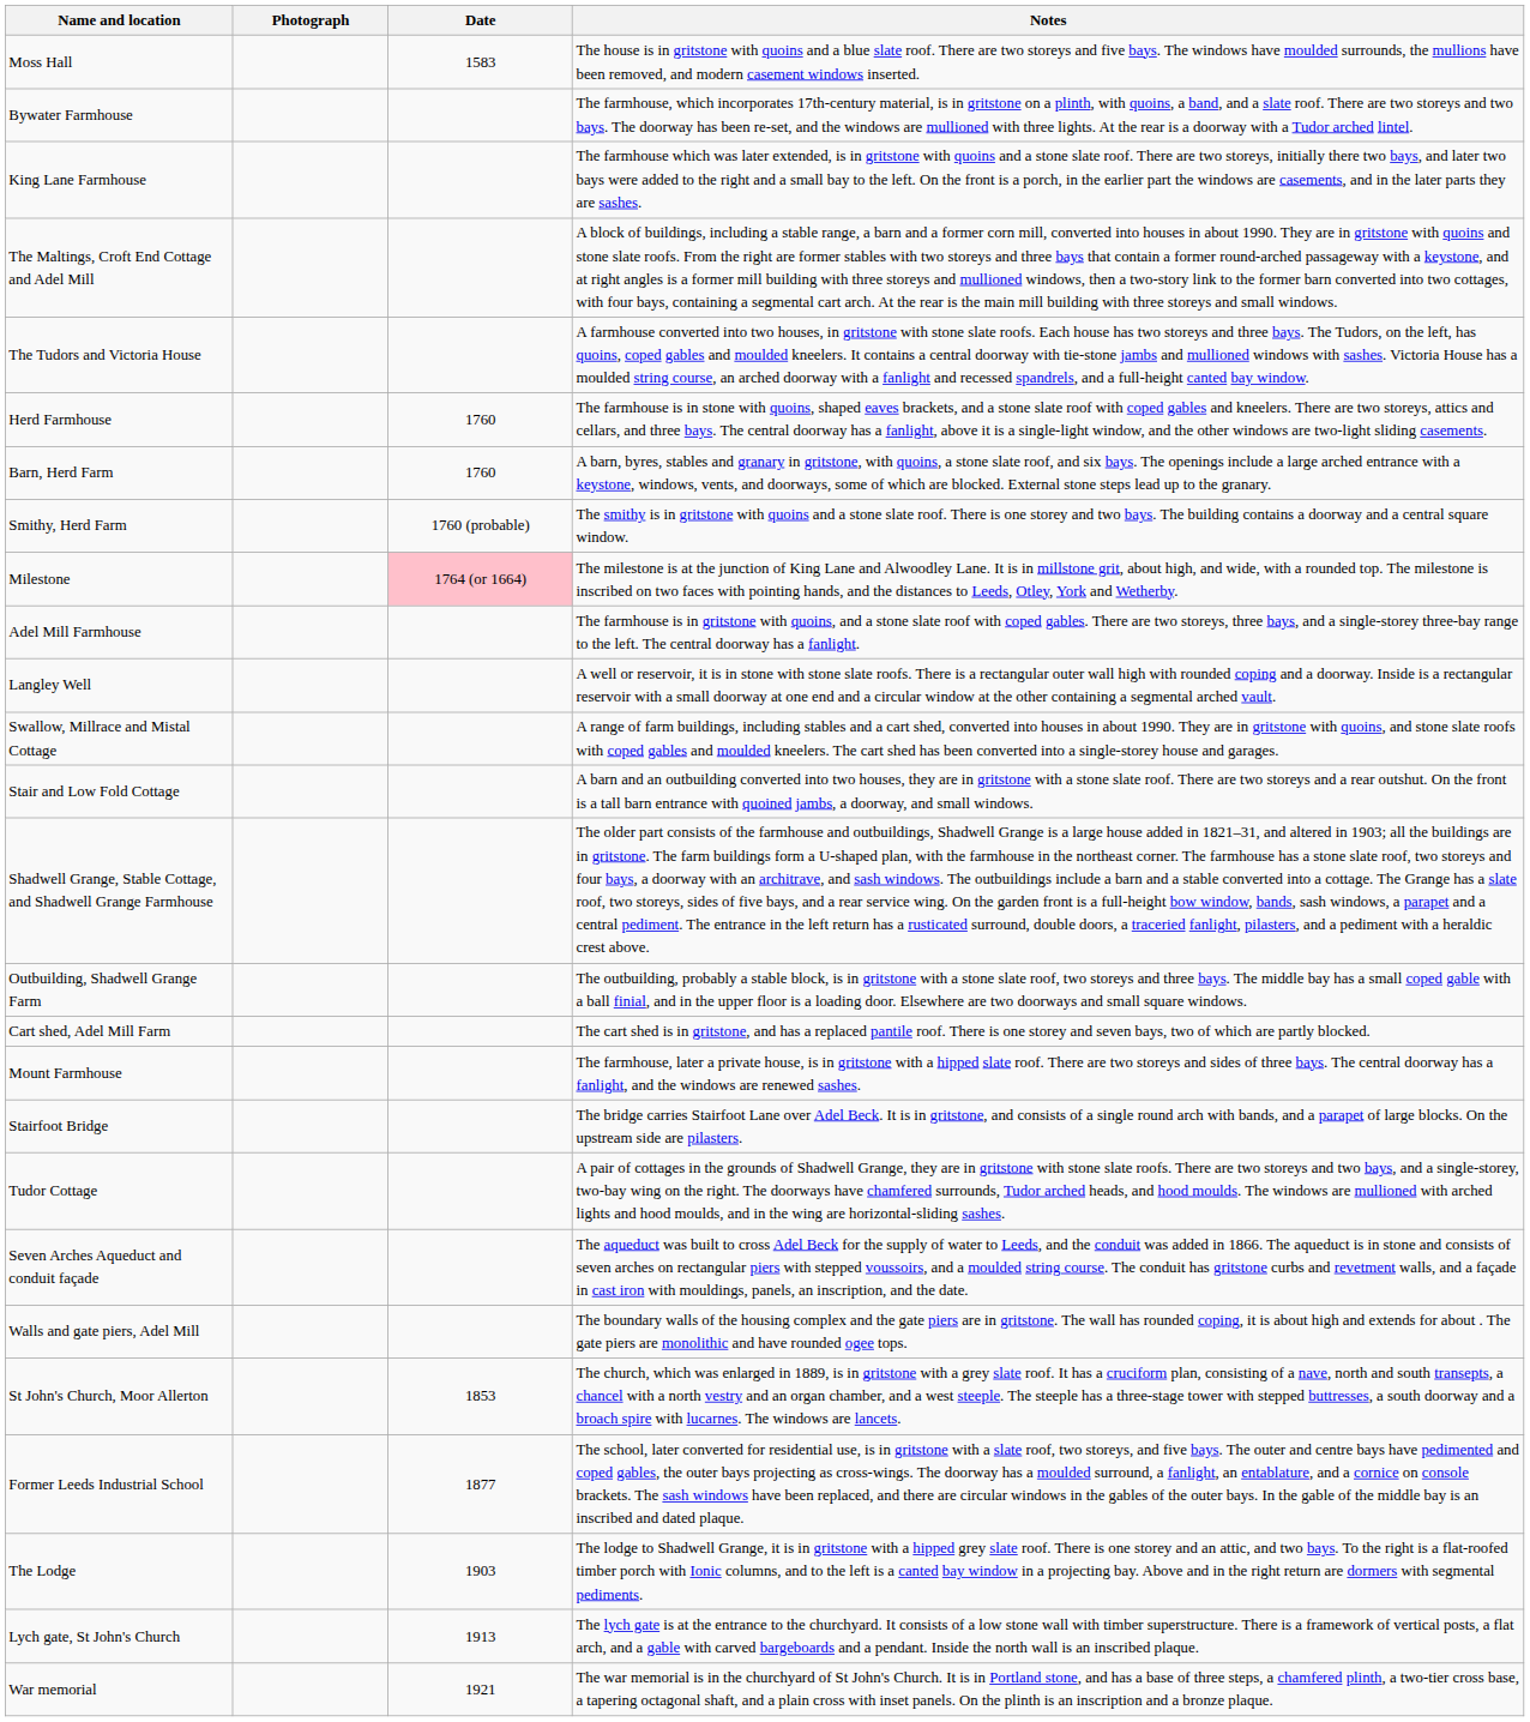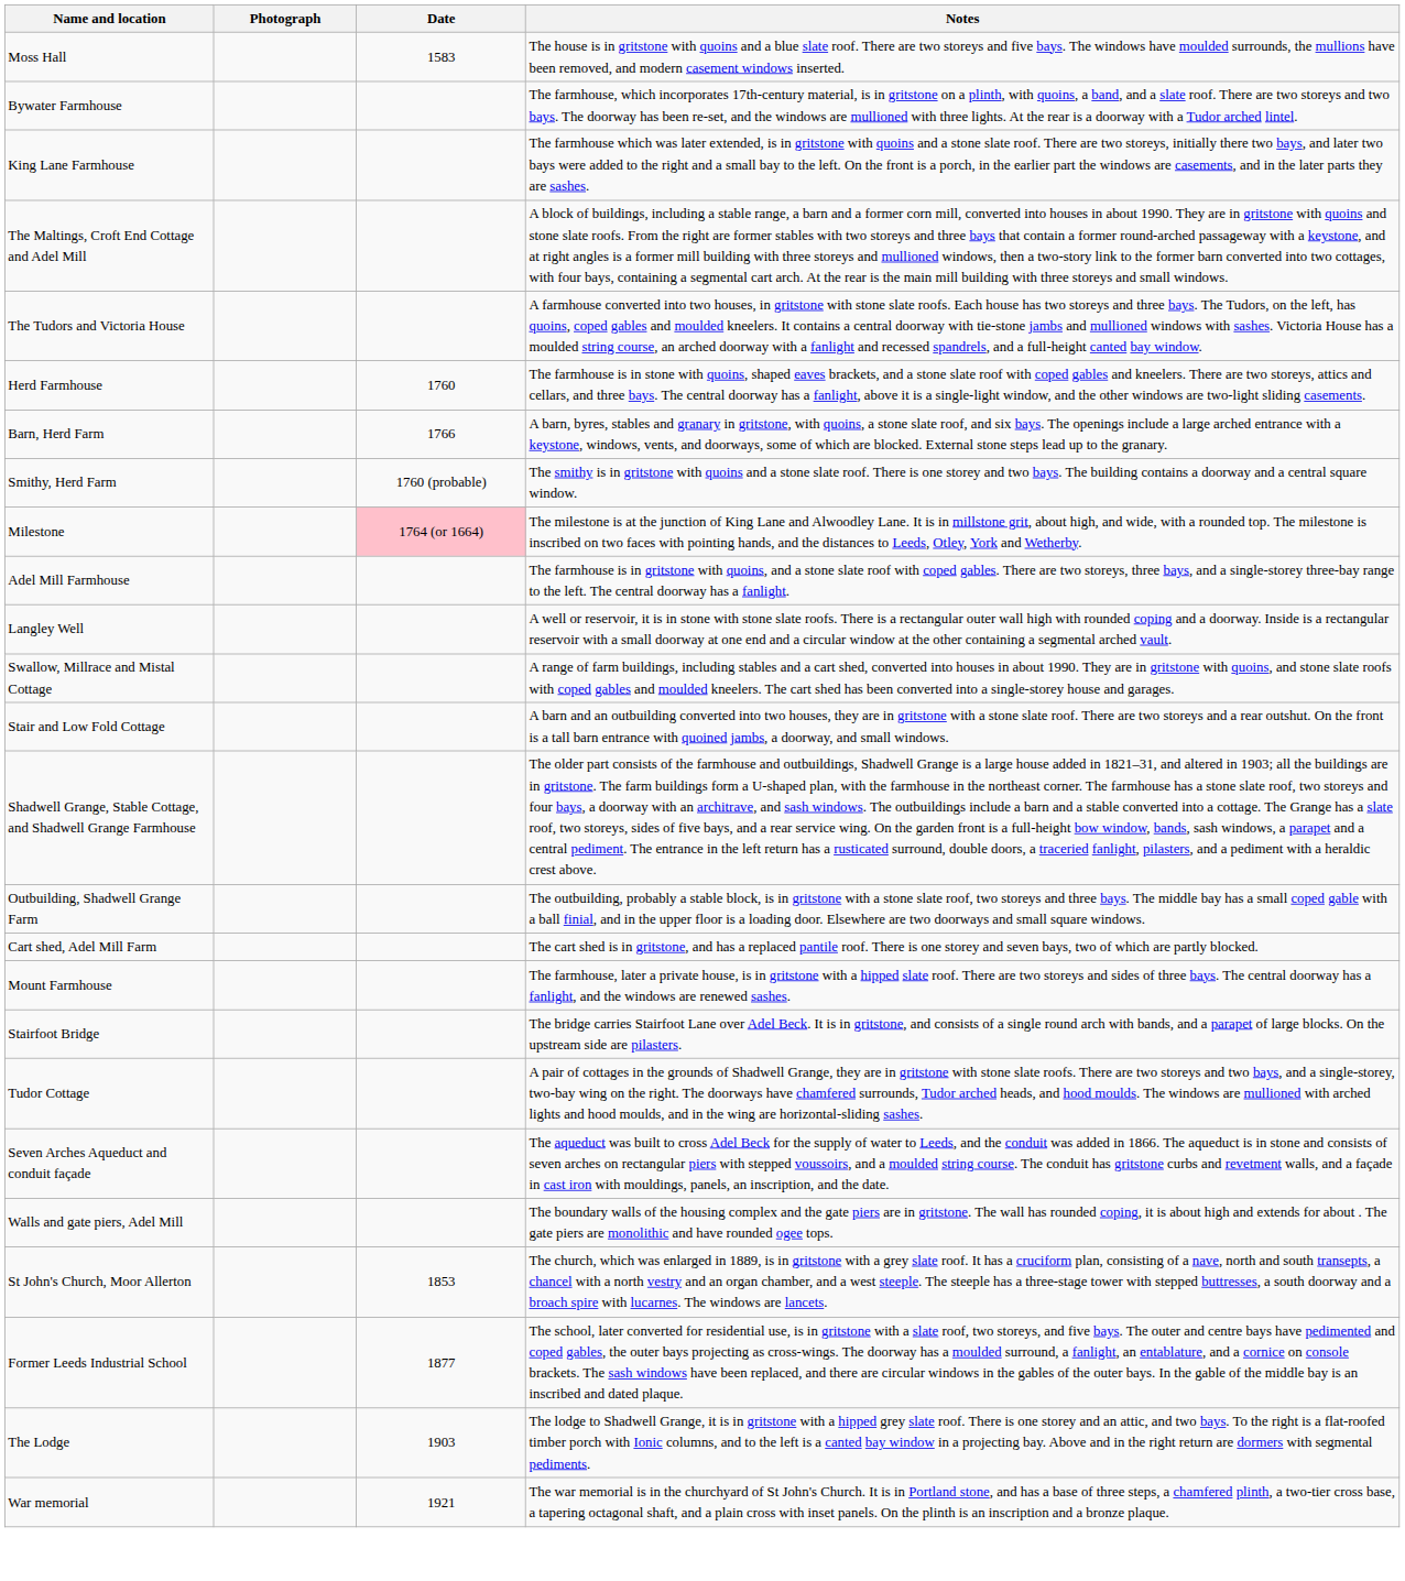Barn, Herd Farm | Date: 1760 -> 1766
- row: Lych gate, St John's Church | 1913 | The lych gate is at the entrance to the churchyard. It consists of a low stone wall with timber superstructure. There is a framework of vertical posts, a flat arch, and a gable with carved bargeboards and a pendant. Inside the north wall is an inscribed plaque.
